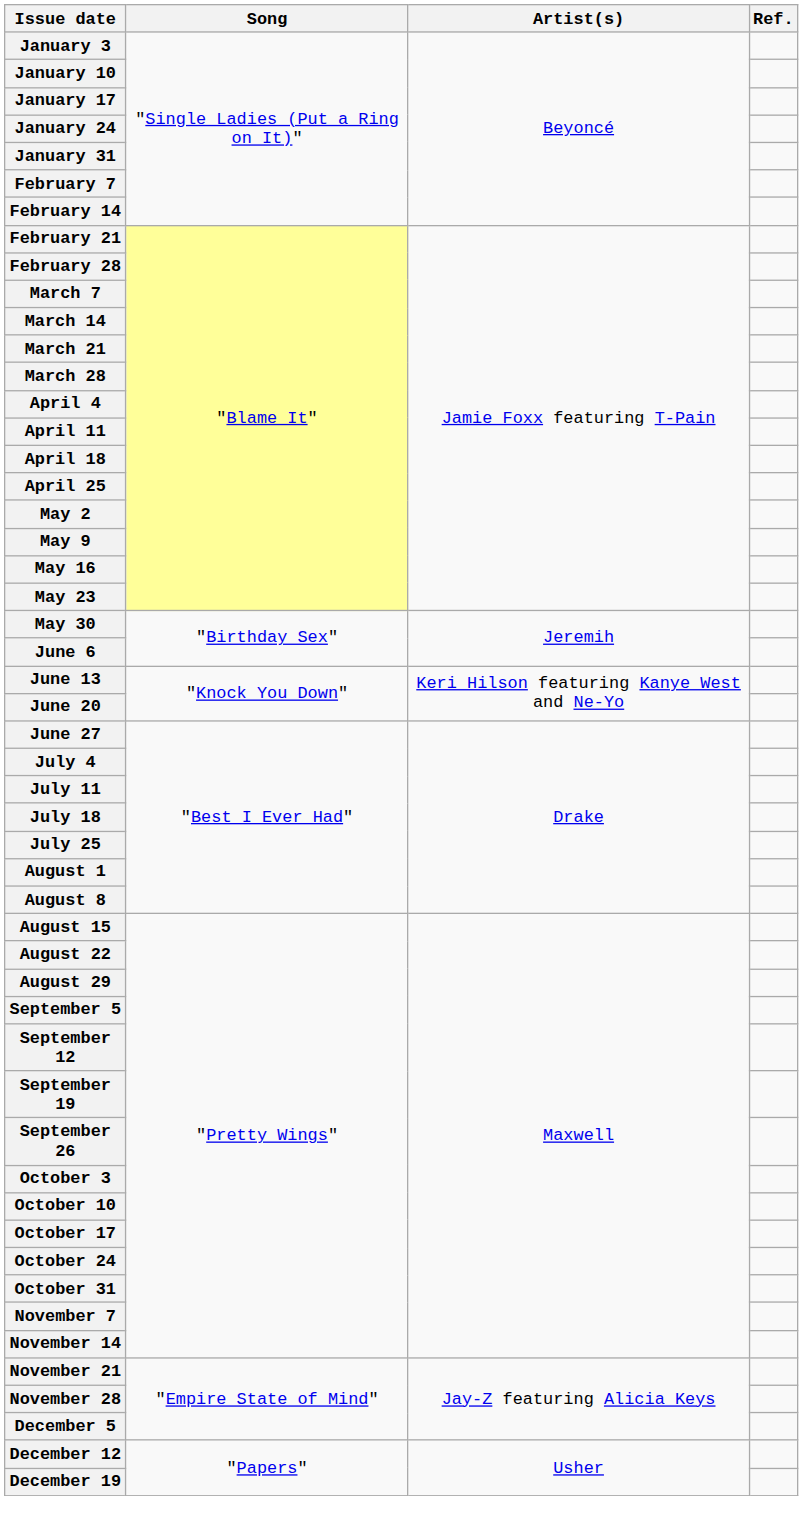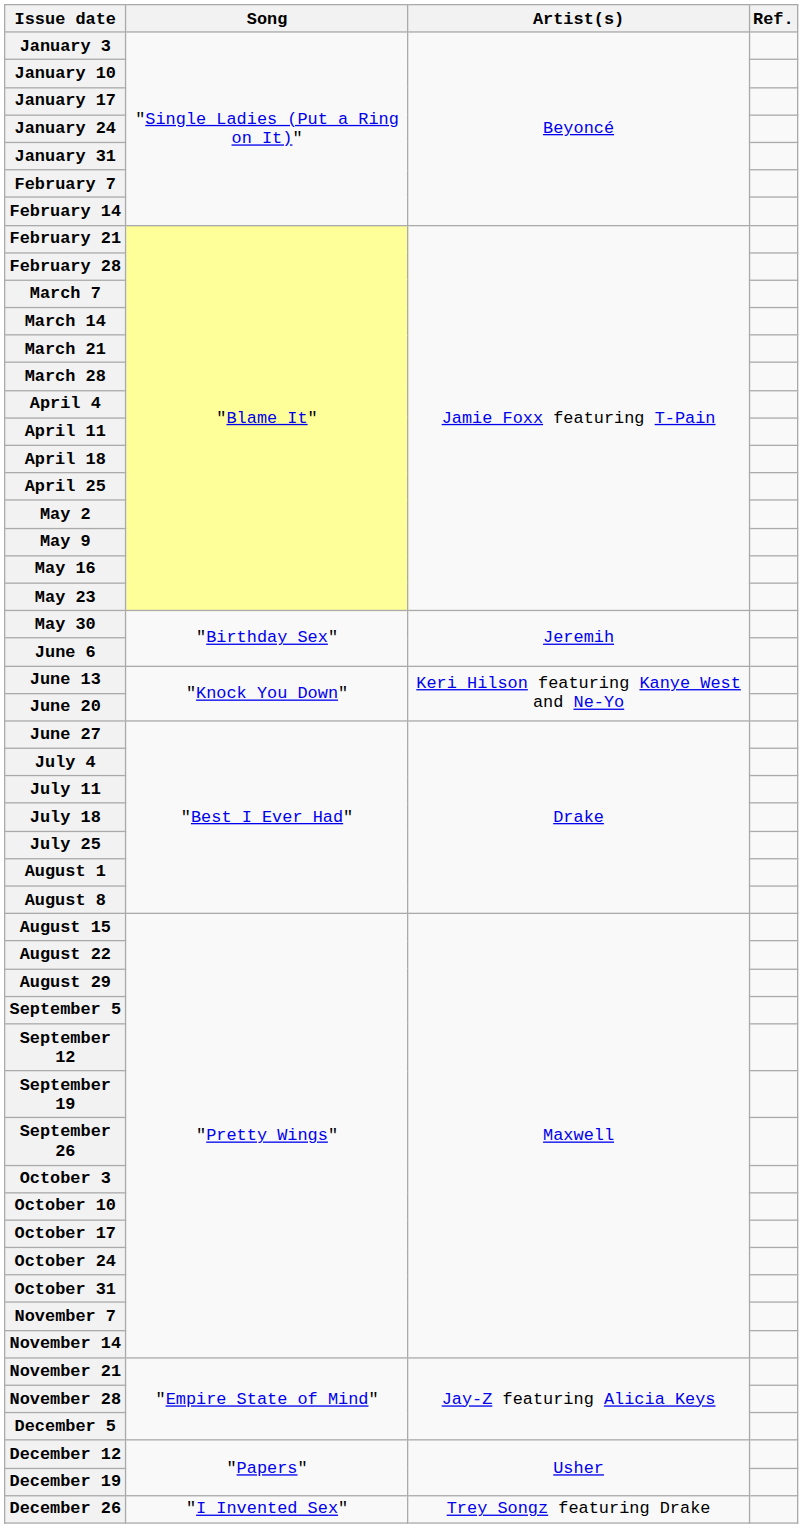+ row: December 26 | "I Invented Sex" | Trey Songz featuring Drake
